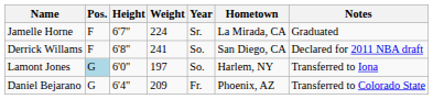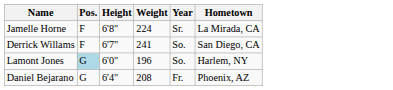- column: Notes | Graduated | Declared for 2011 NBA draft | Transferred to Iona | Transferred to Colorado State
Jamelle Horne | Height: 6'7" -> 6'8"
Derrick Willams | Height: 6'8" -> 6'7"
Lamont Jones | Weight: 197 -> 196
Daniel Bejarano | Weight: 209 -> 208
